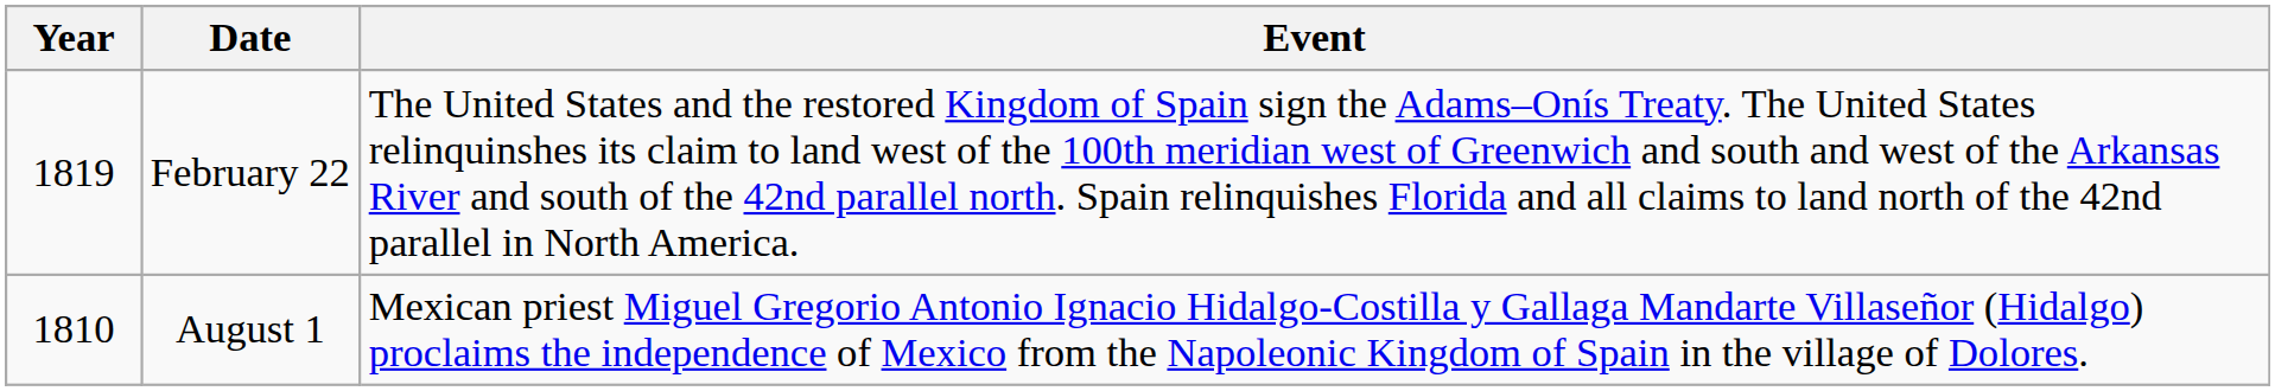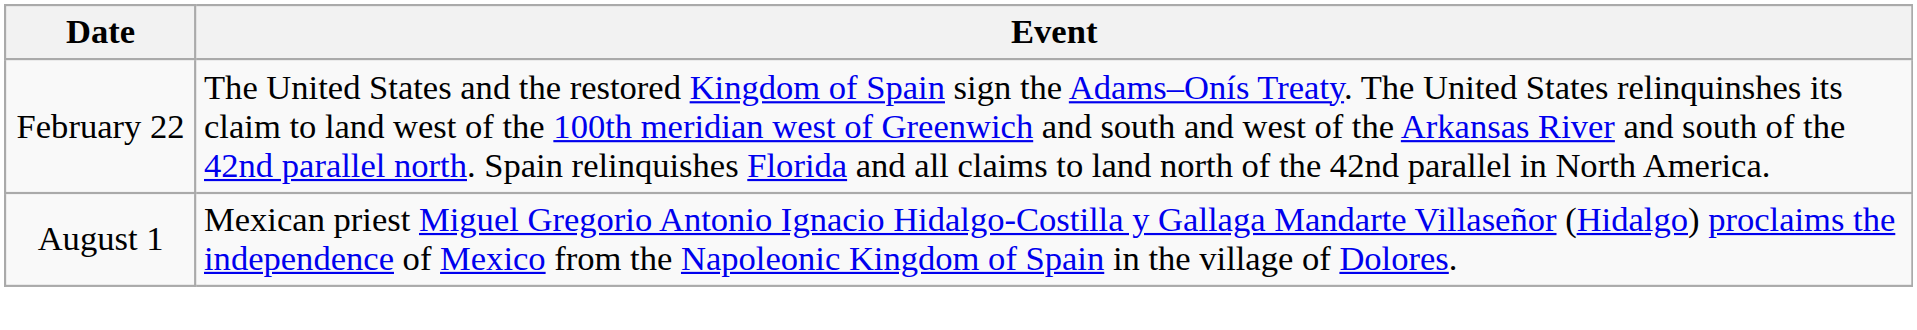- column: Year | 1819 | 1810
